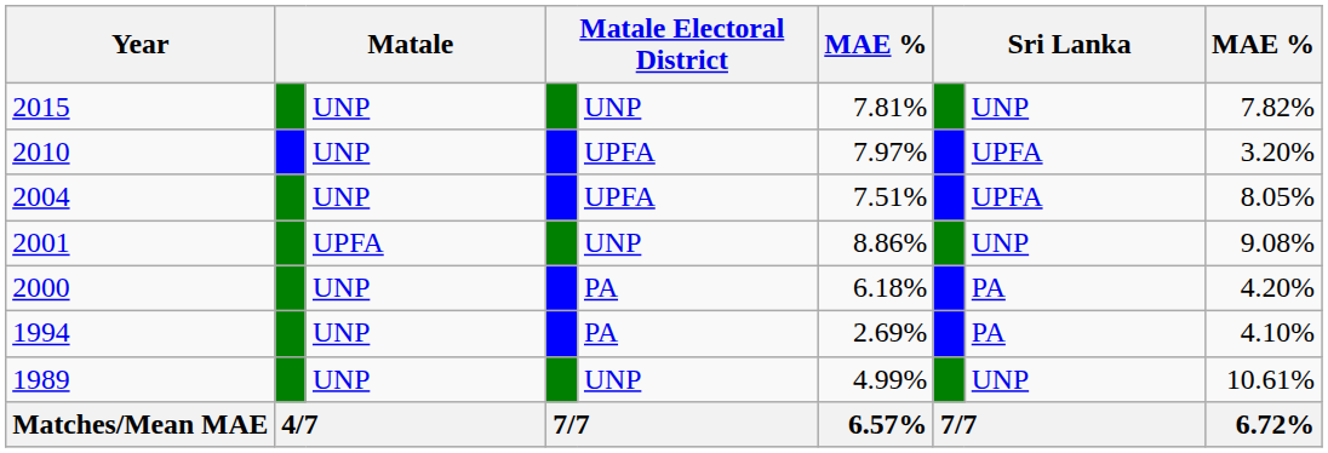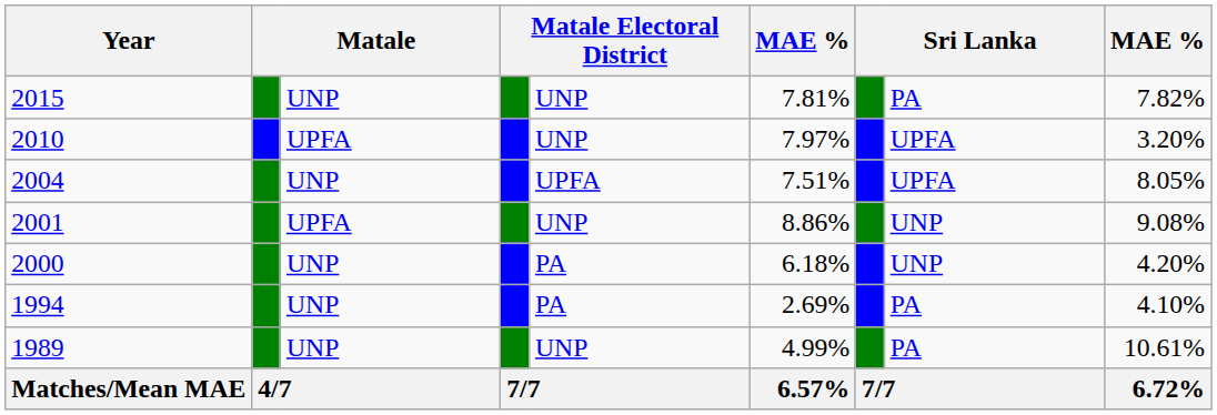2015 | column 8: UNP -> PA
2010 | column 3: UNP -> UPFA
2010 | column 5: UPFA -> UNP
2000 | column 8: PA -> UNP
1989 | column 8: UNP -> PA
